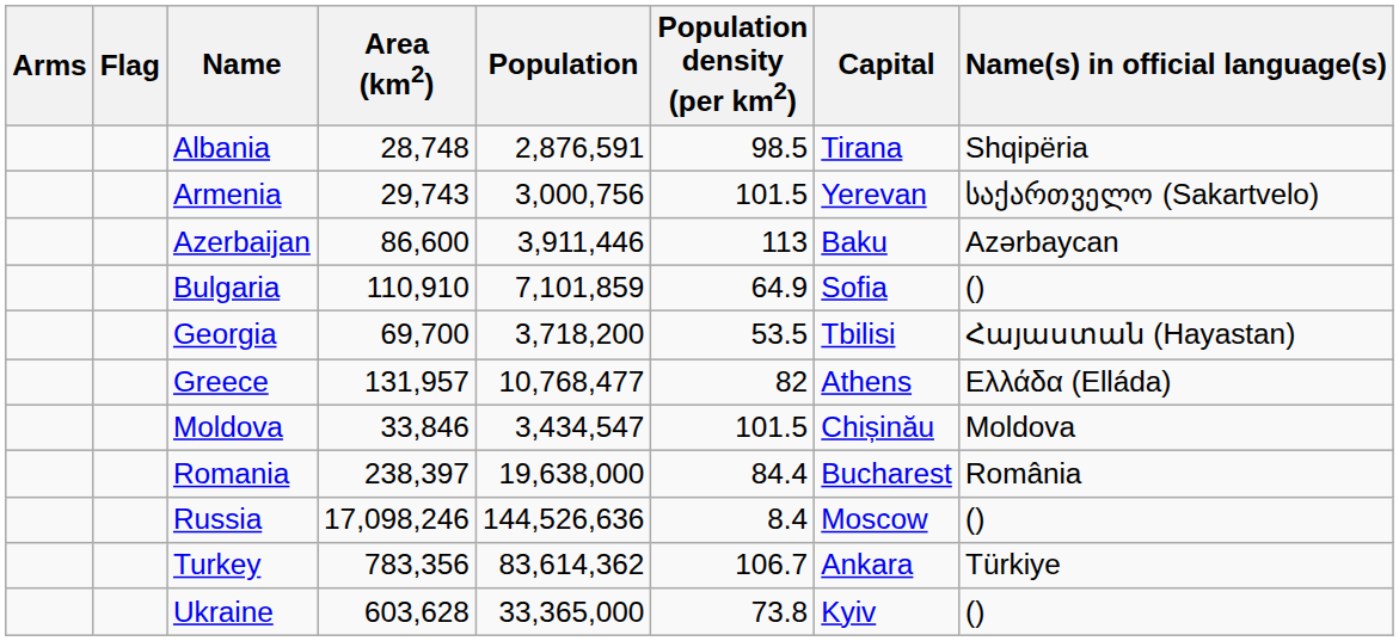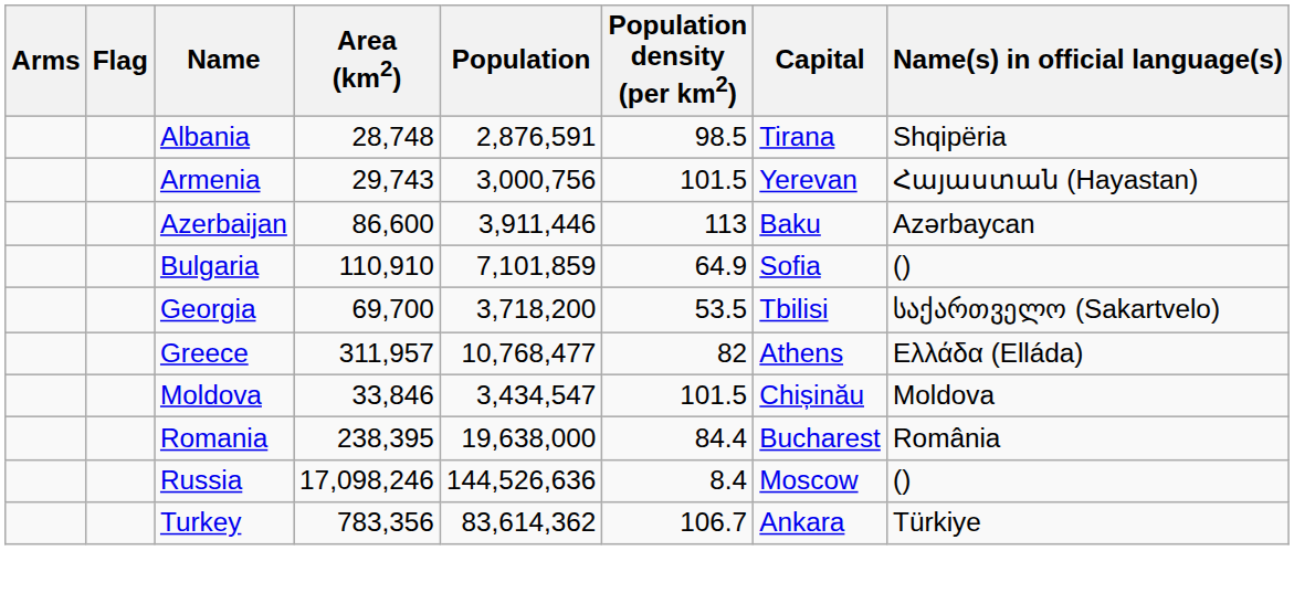Armenia | Name(s) in official language(s): საქართველო (Sakartvelo) -> Հայաստան (Hayastan)
Georgia | Name(s) in official language(s): Հայաստան (Hayastan) -> საქართველო (Sakartvelo)
Greece | Area (km2): 131,957 -> 311,957
Romania | Area (km2): 238,397 -> 238,395
- row: Ukraine | 603,628 | 33,365,000 | 73.8 | Kyiv | ()
